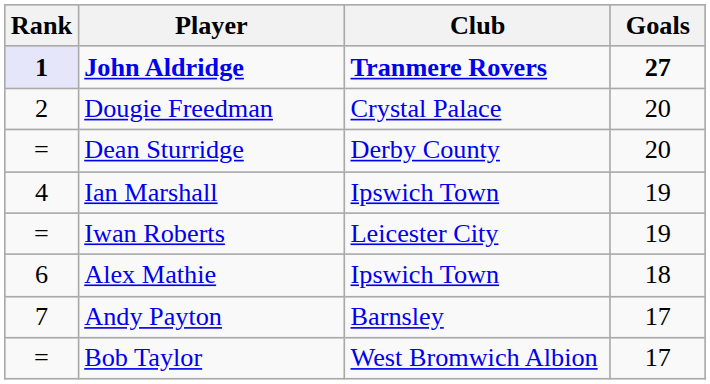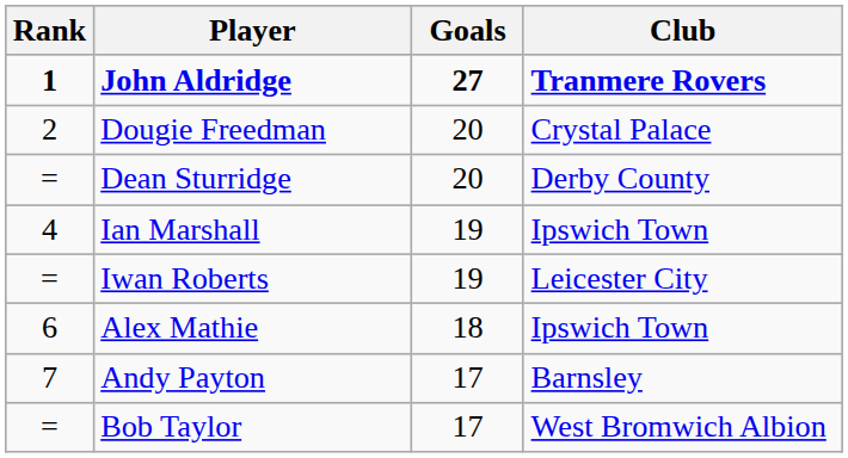columns swapped: Club <-> Goals
John Aldridge | Rank: lavender background -> no background
